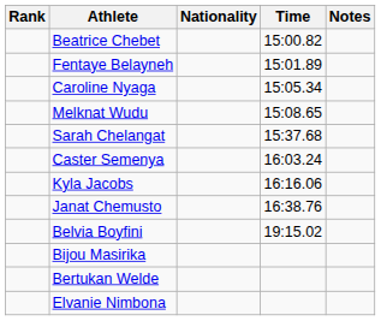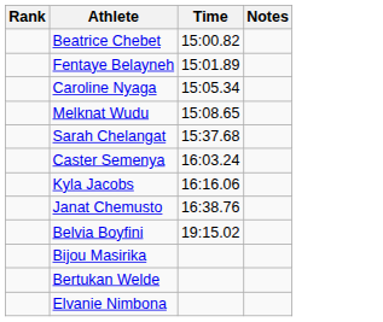- column: Nationality
